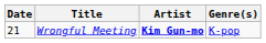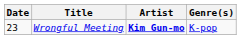Wrongful Meeting | Date: 21 -> 23
